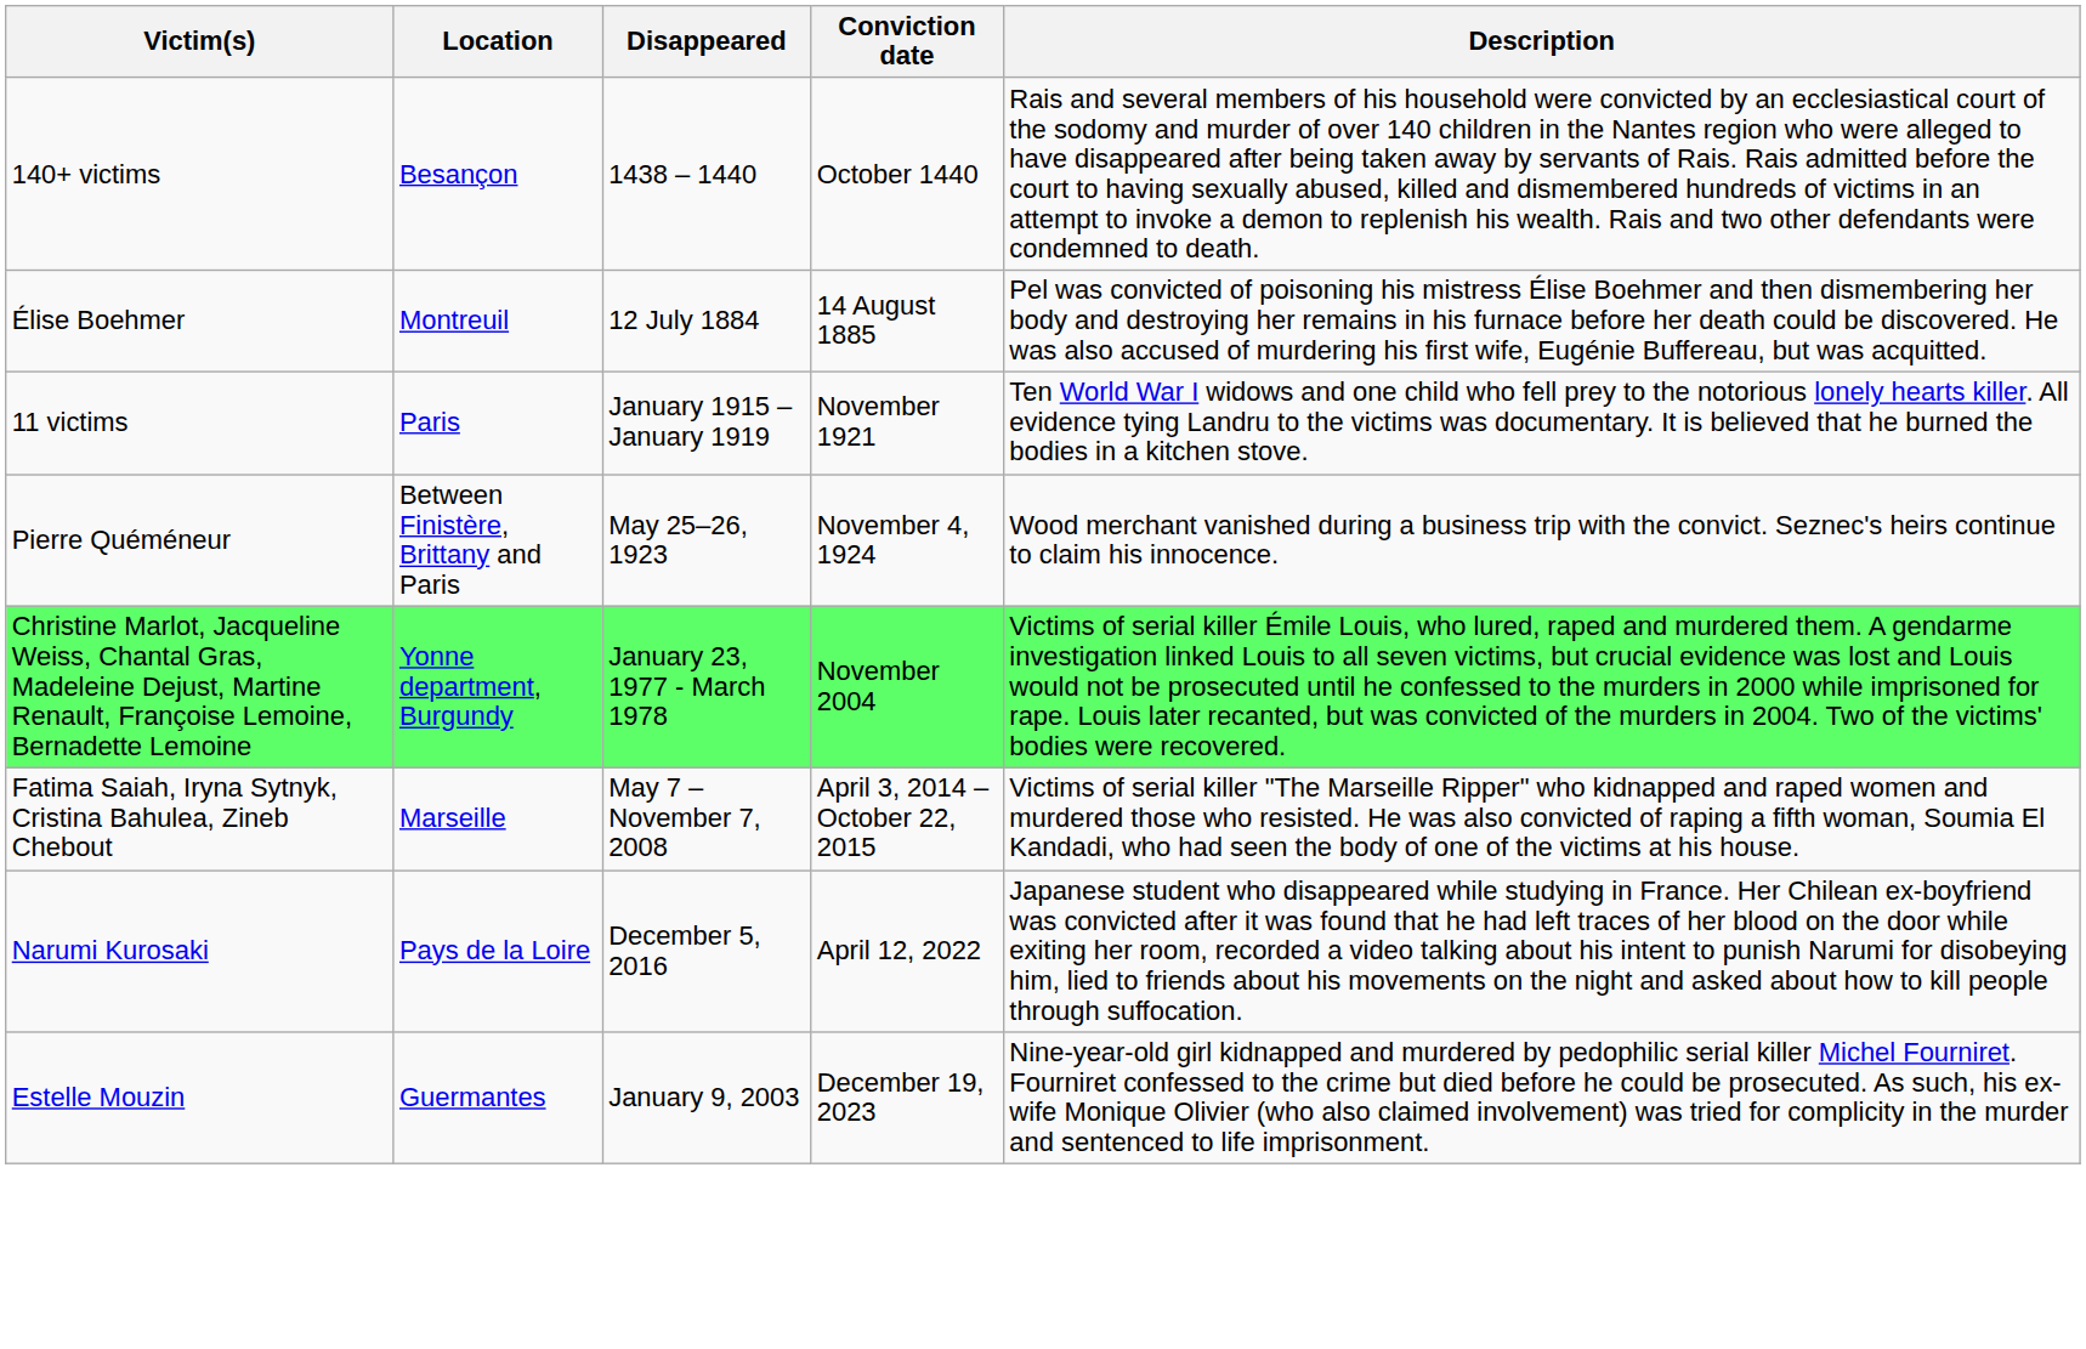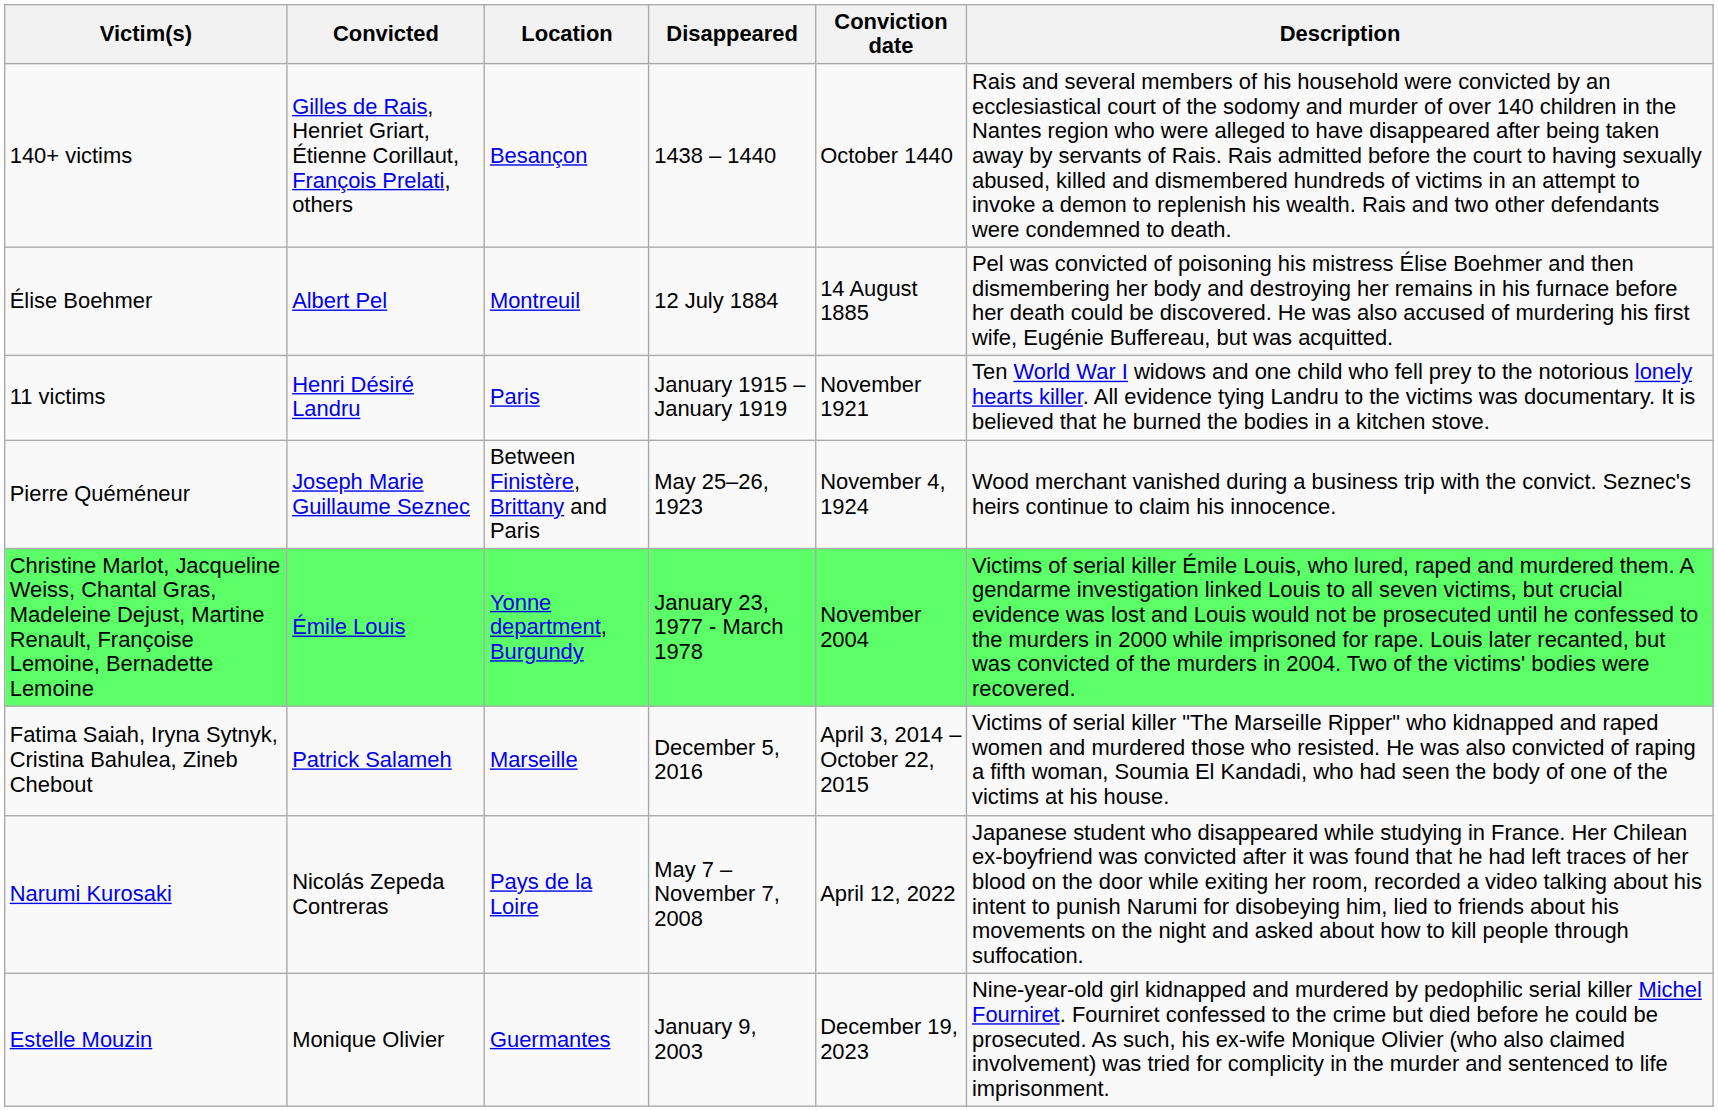+ column: Convicted | Gilles de Rais, Henriet Griart, Étienne Corillaut, François Prelati, others | Albert Pel | Henri Désiré Landru | Joseph Marie Guillaume Seznec | Émile Louis | Patrick Salameh | Nicolás Zepeda Contreras | Monique Olivier
Fatima Saiah, Iryna Sytnyk, Cristina Bahulea, Zineb Chebout | Disappeared: May 7 – November 7, 2008 -> December 5, 2016
Narumi Kurosaki | Disappeared: December 5, 2016 -> May 7 – November 7, 2008
